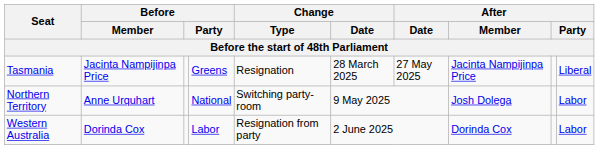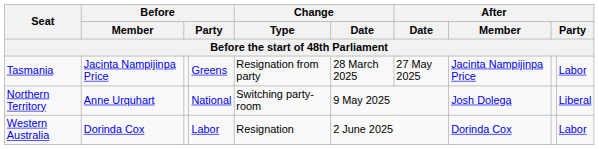Tasmania | Change / Type: Resignation -> Resignation from party
Tasmania | column 10: Liberal -> Labor
Northern Territory | column 10: Labor -> Liberal
Western Australia | Change / Type: Resignation from party -> Resignation
